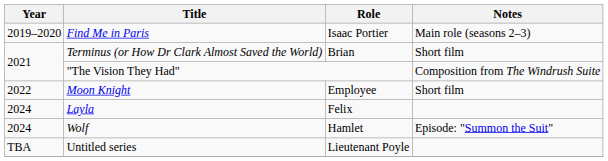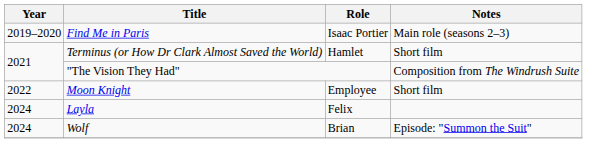Terminus (or How Dr Clark Almost Saved the World) | Role: Brian -> Hamlet
Wolf | Role: Hamlet -> Brian
- row: TBA | Untitled series | Lieutenant Poyle
